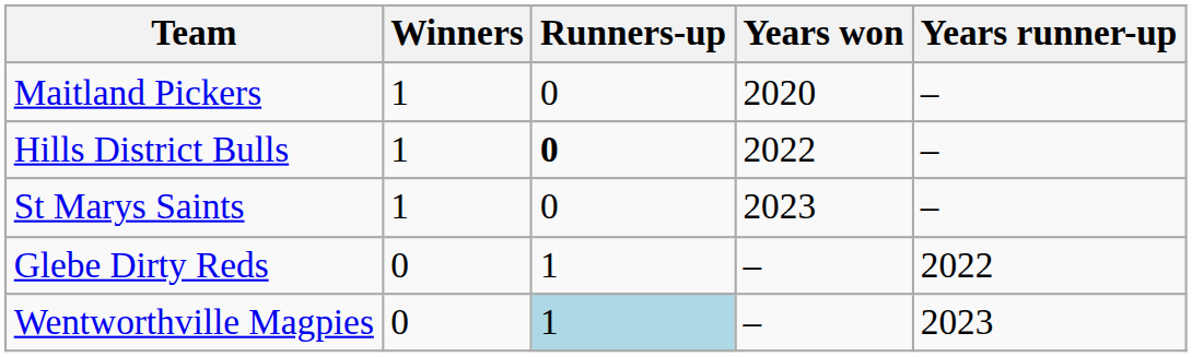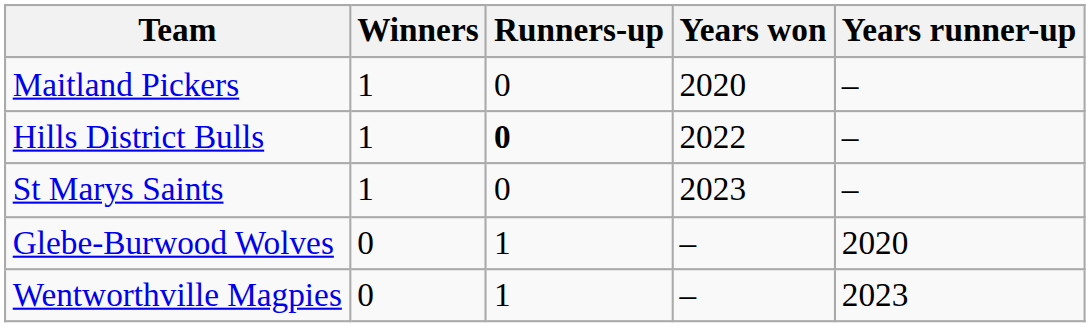+ row: Glebe-Burwood Wolves | 0 | 1 | – | 2020
- row: Glebe Dirty Reds | 0 | 1 | – | 2022
Wentworthville Magpies | Runners-up: lightblue background -> no background
